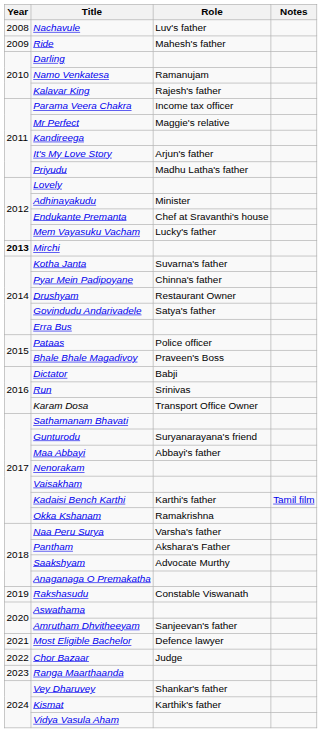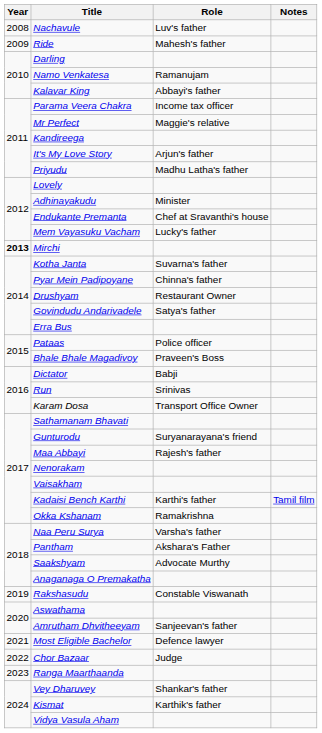Kalavar King | Role: Rajesh's father -> Abbayi's father
Maa Abbayi | Role: Abbayi's father -> Rajesh's father
